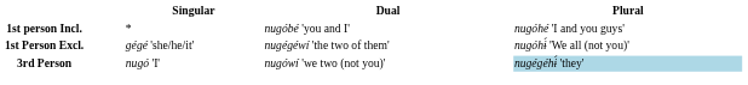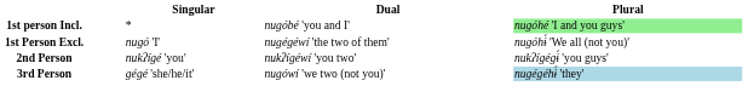1st person Incl. | Plural: no background -> lightgreen background
1st Person Excl. | Singular: gégé 'she/he/it' -> nugó 'I'
+ row: 2nd Person | nukʔígé 'you' | nukʔígéwí 'you two' | nukʔígégɨ́ 'you guys'
3rd Person | Singular: nugó 'I' -> gégé 'she/he/it'
